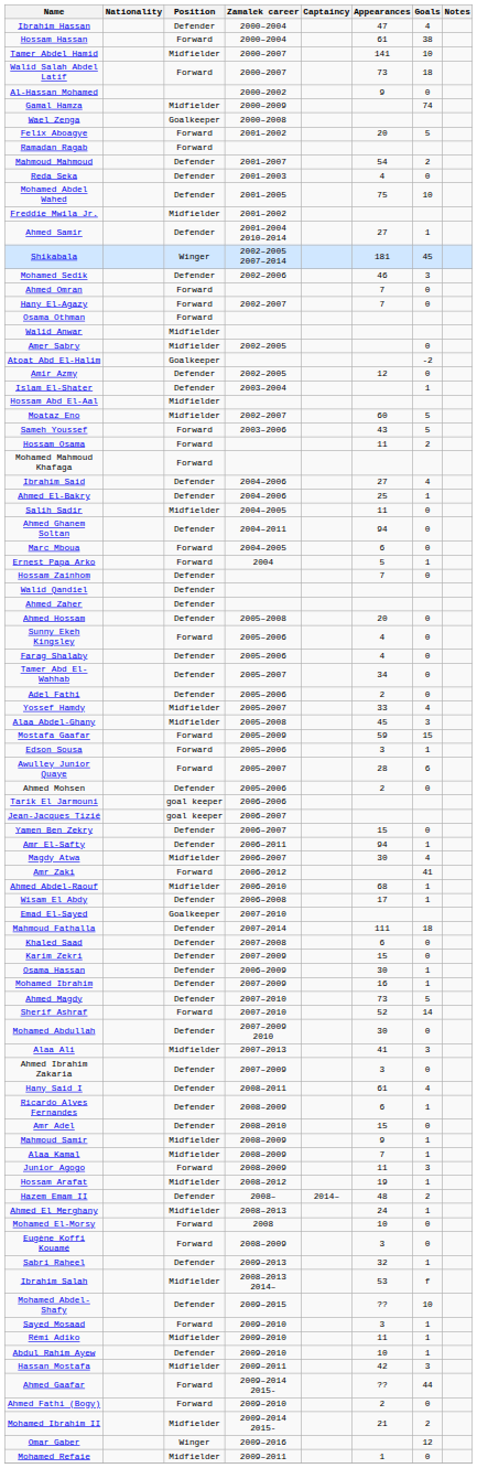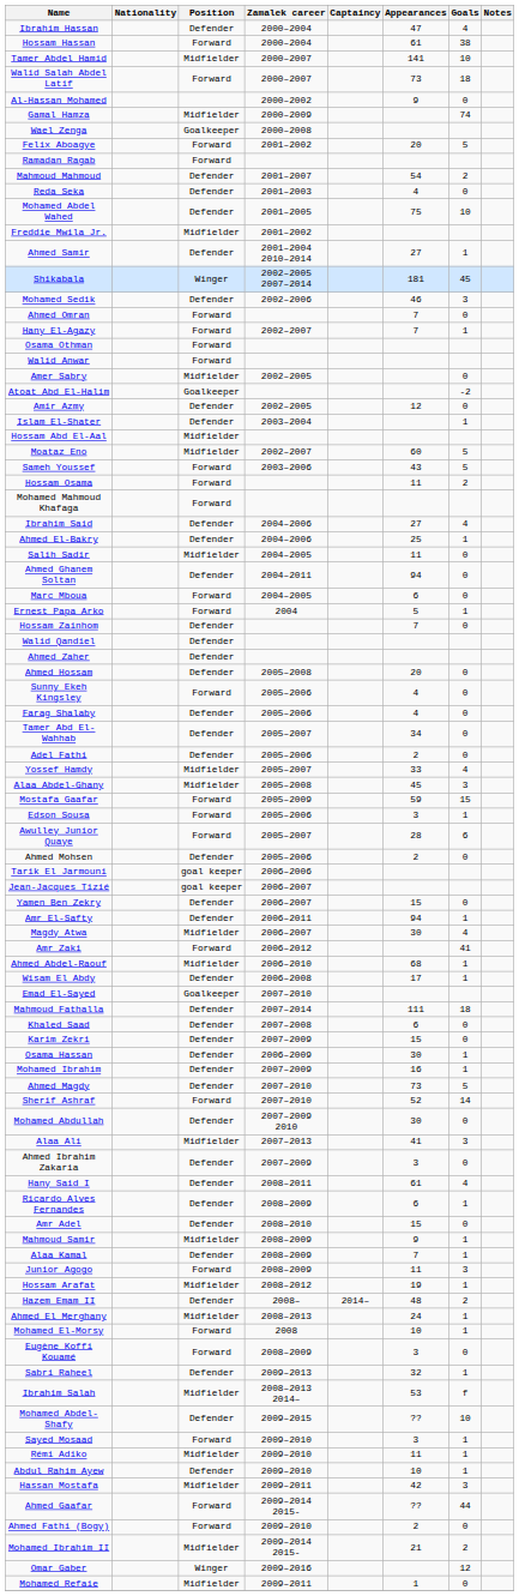Hany El-Agazy | Goals: 0 -> 1
Walid Anwar | Position: Midfielder -> Forward
Alaa Kamal | Position: Midfielder -> Defender
Mohamed El-Morsy | Goals: 0 -> 1
